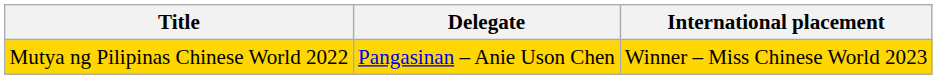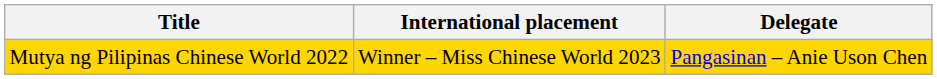columns swapped: Delegate <-> International placement
